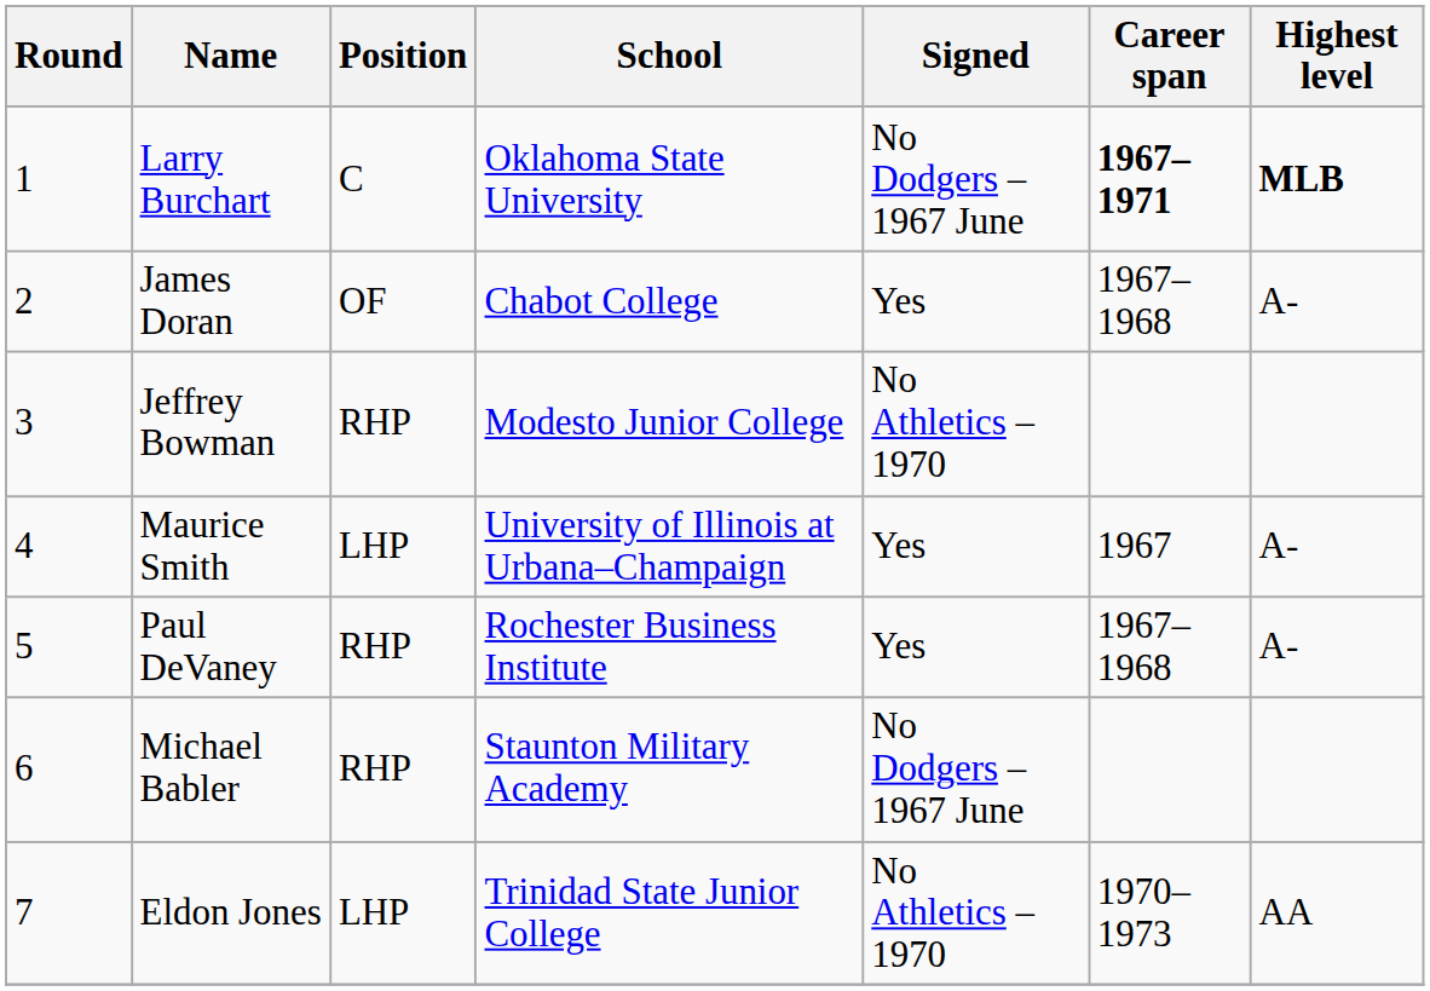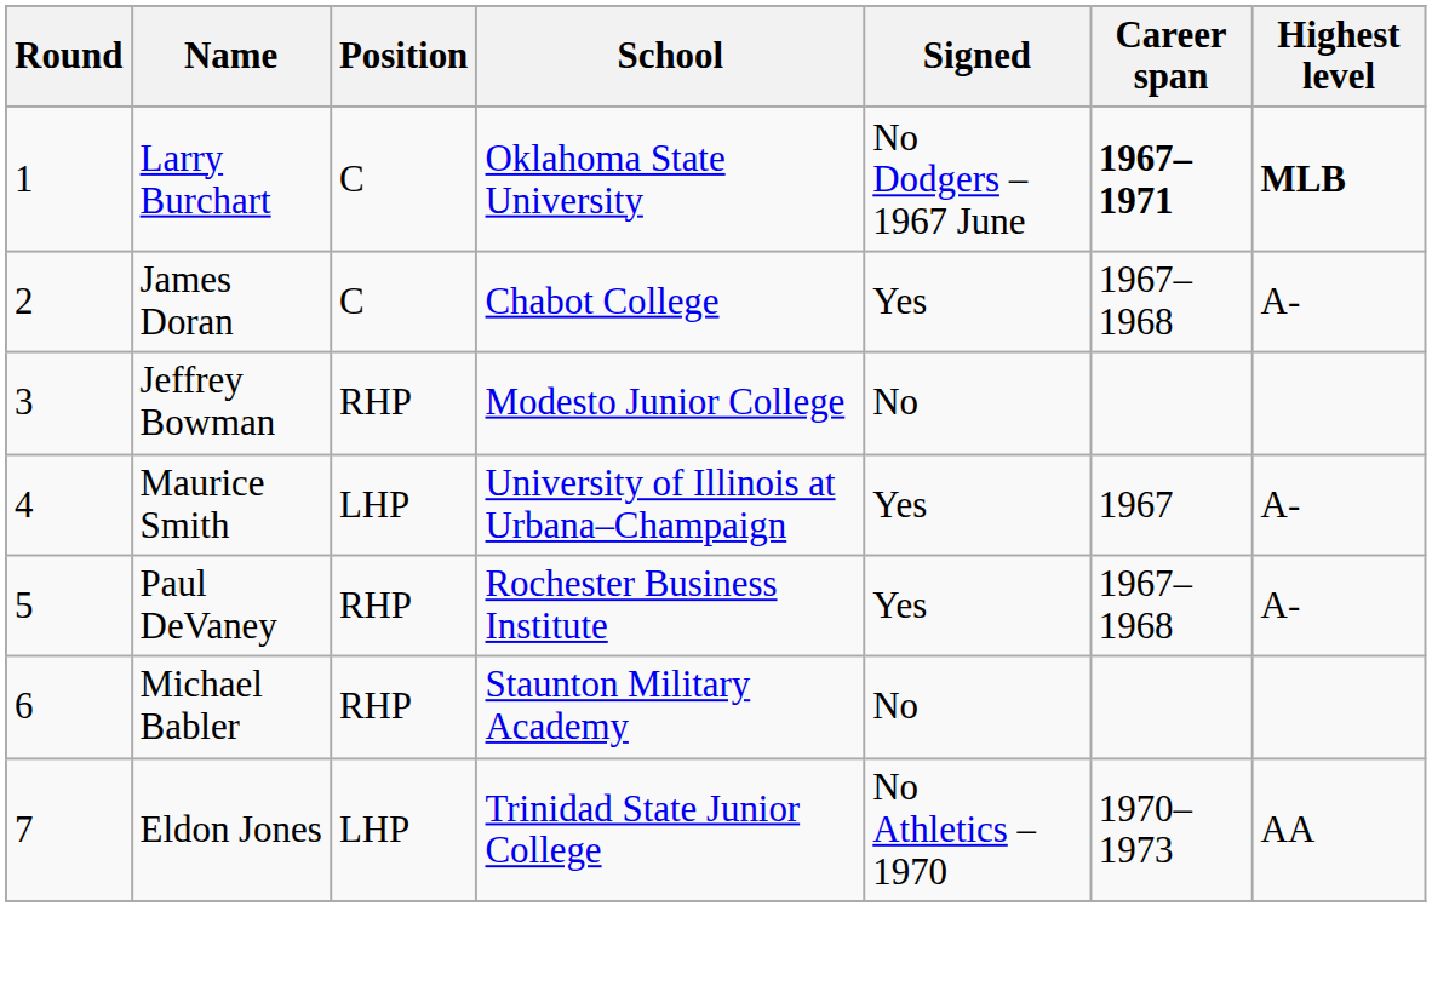James Doran | Position: OF -> C
Jeffrey Bowman | Signed: No Athletics – 1970 -> No
Michael Babler | Signed: No Dodgers – 1967 June -> No
